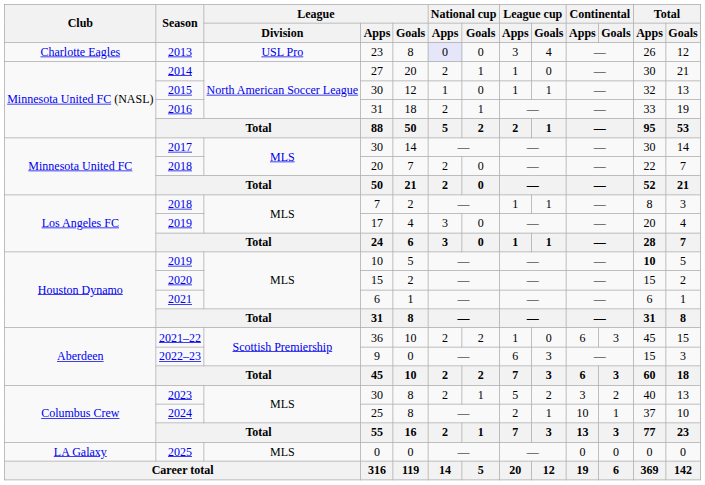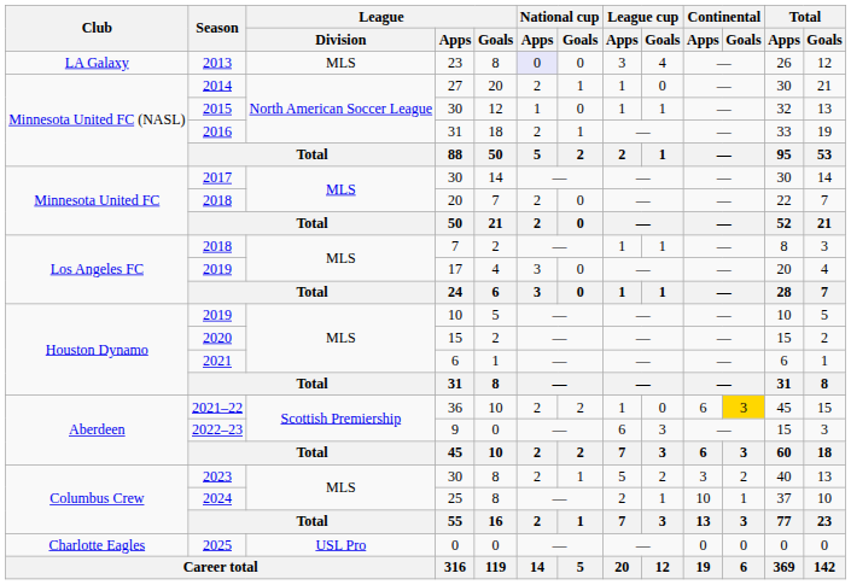2013 | Club: Charlotte Eagles -> LA Galaxy
2013 | League / Division: USL Pro -> MLS
2019 / 10 | Total / Apps: bold -> normal
2021–22 | Continental / Goals: no background -> gold background
2025 | Club: LA Galaxy -> Charlotte Eagles
2025 | League / Division: MLS -> USL Pro
